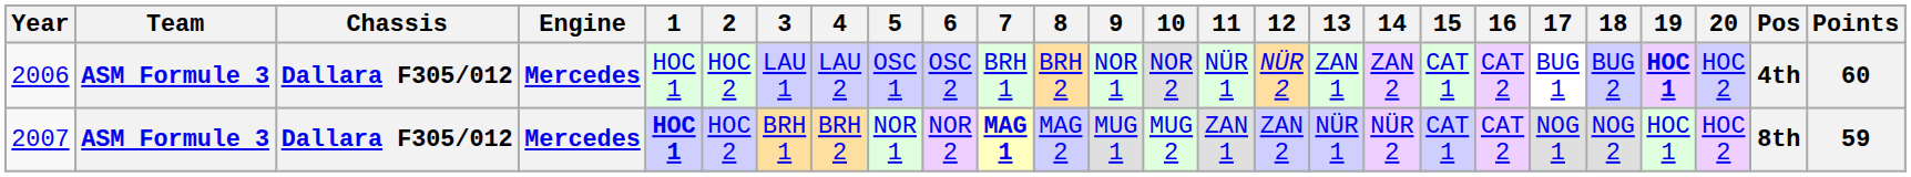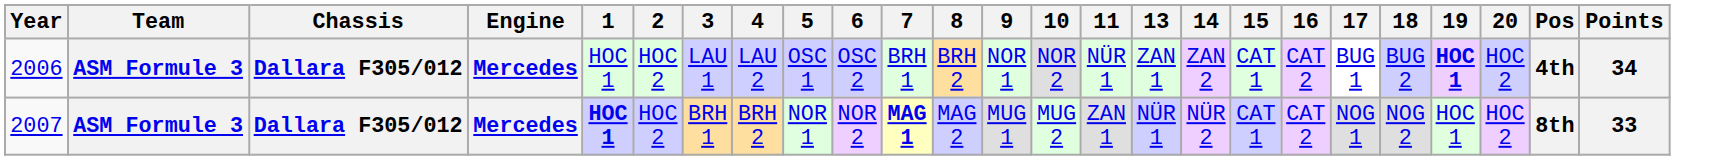- column: 12 | NÜR 2 | ZAN 2
2006 | Points: 60 -> 34
2007 | Points: 59 -> 33
